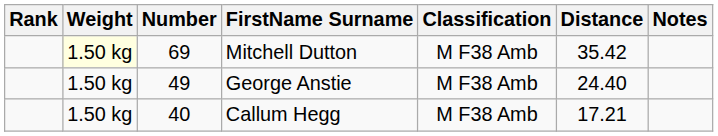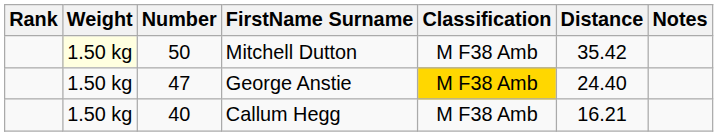Mitchell Dutton | Number: 69 -> 50
George Anstie | Number: 49 -> 47
George Anstie | Classification: no background -> gold background
Callum Hegg | Distance: 17.21 -> 16.21
